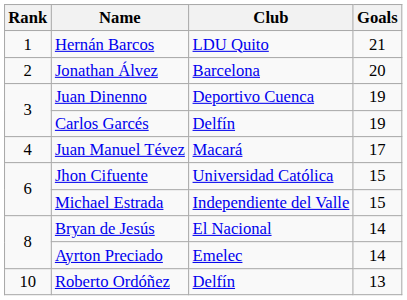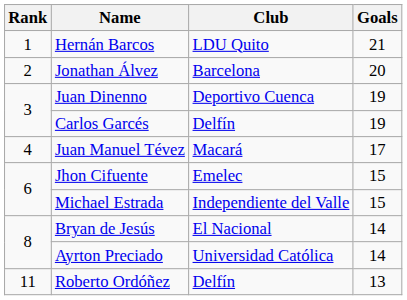Jhon Cifuente | Club: Universidad Católica -> Emelec
Ayrton Preciado | Club: Emelec -> Universidad Católica
Roberto Ordóñez | Rank: 10 -> 11
